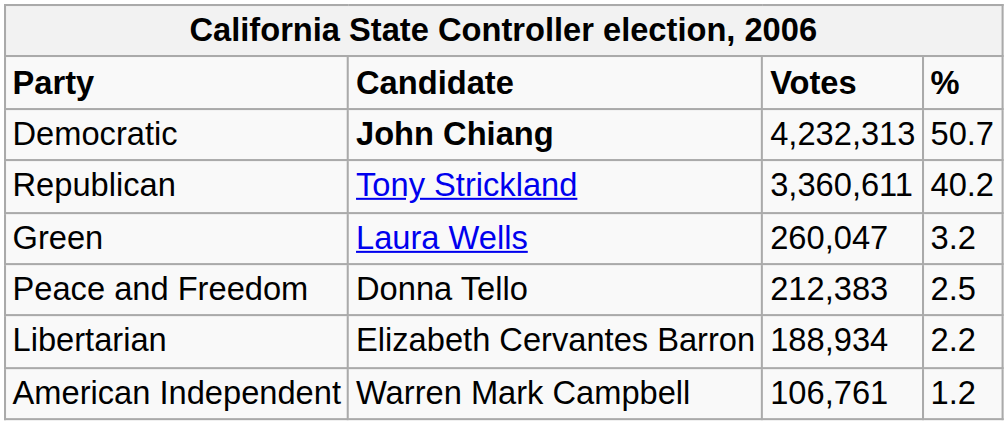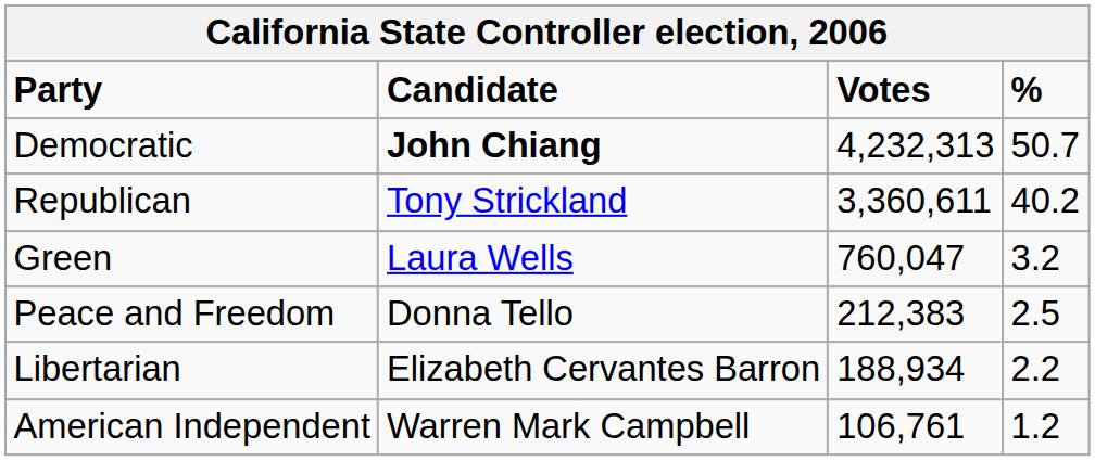Green | Votes: 260,047 -> 760,047
